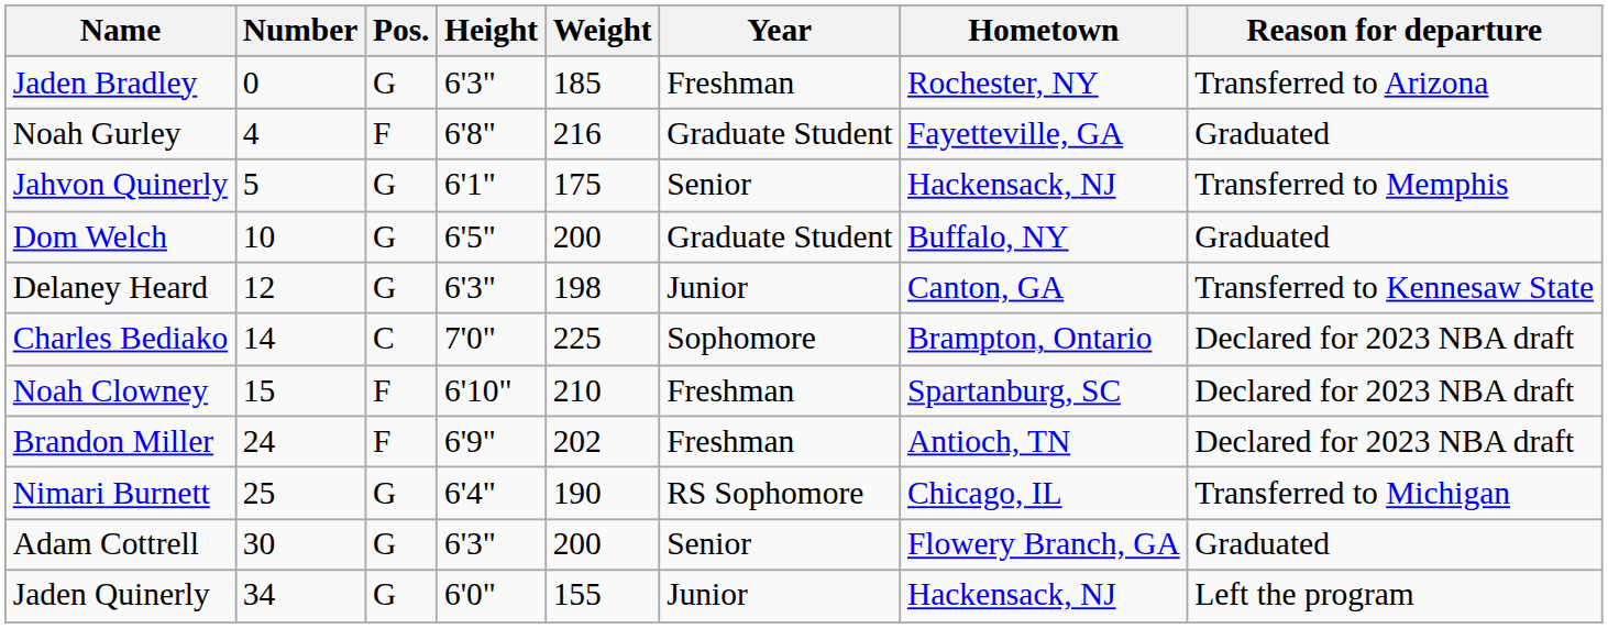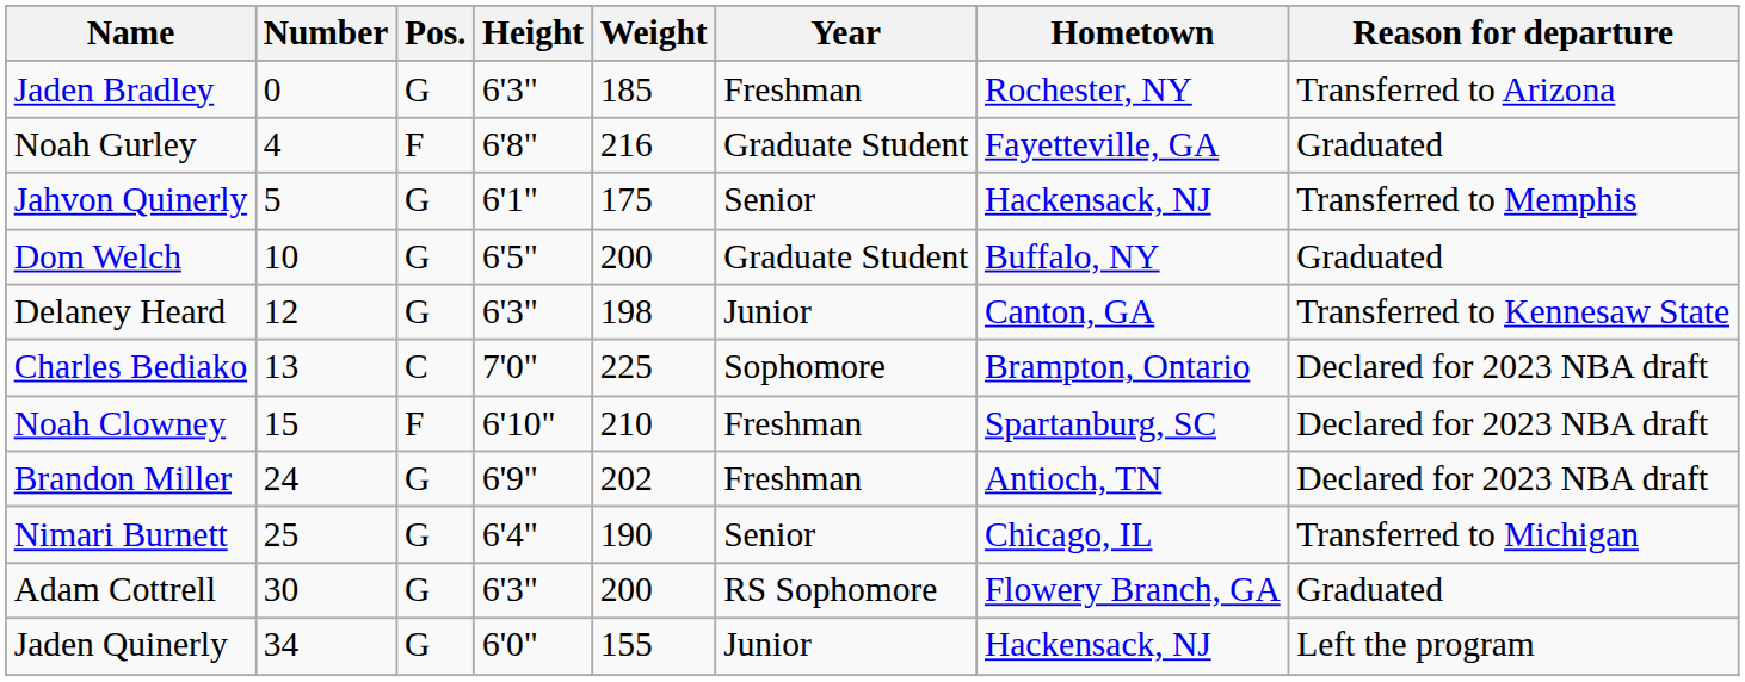Charles Bediako | Number: 14 -> 13
Brandon Miller | Pos.: F -> G
Nimari Burnett | Year: RS Sophomore -> Senior
Adam Cottrell | Year: Senior -> RS Sophomore
